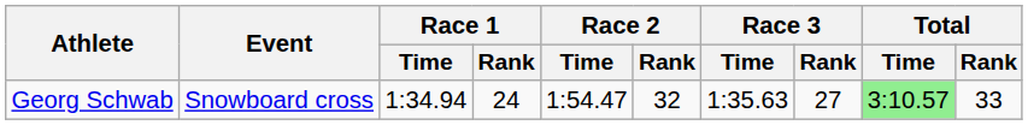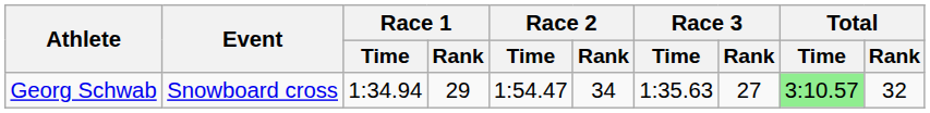Georg Schwab | Race 1 / Rank: 24 -> 29
Georg Schwab | Race 2 / Rank: 32 -> 34
Georg Schwab | Total / Rank: 33 -> 32
